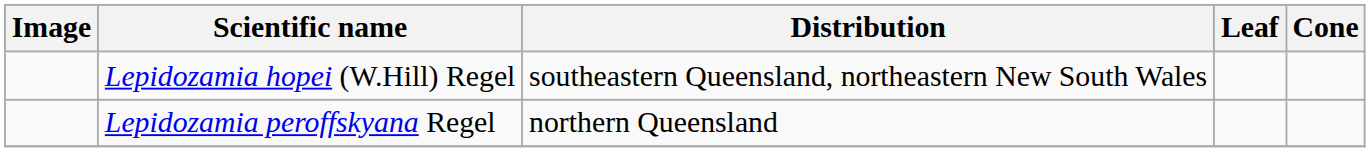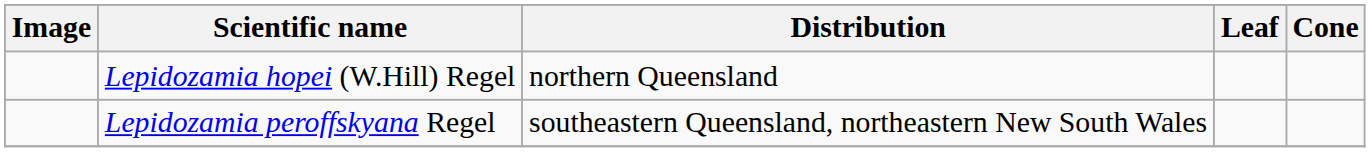Lepidozamia hopei (W.Hill) Regel | Distribution: southeastern Queensland, northeastern New South Wales -> northern Queensland
Lepidozamia peroffskyana Regel | Distribution: northern Queensland -> southeastern Queensland, northeastern New South Wales
